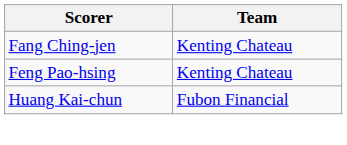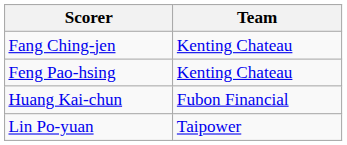+ row: Lin Po-yuan | Taipower
